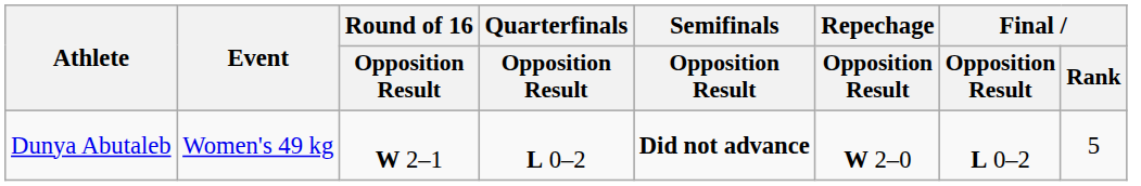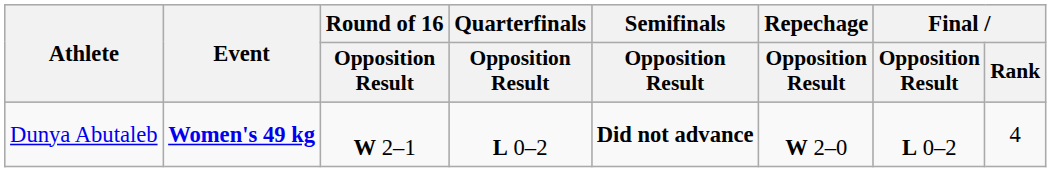Dunya Abutaleb | Event: normal -> bold
Dunya Abutaleb | Final / Rank: 5 -> 4
